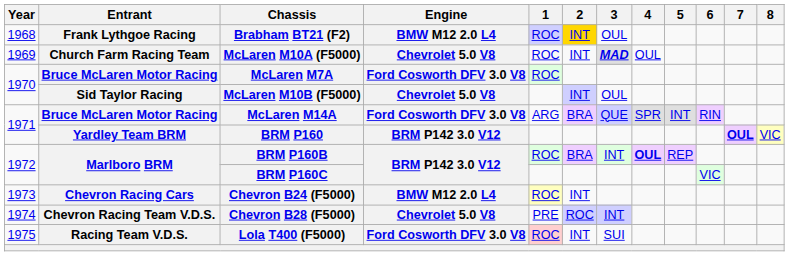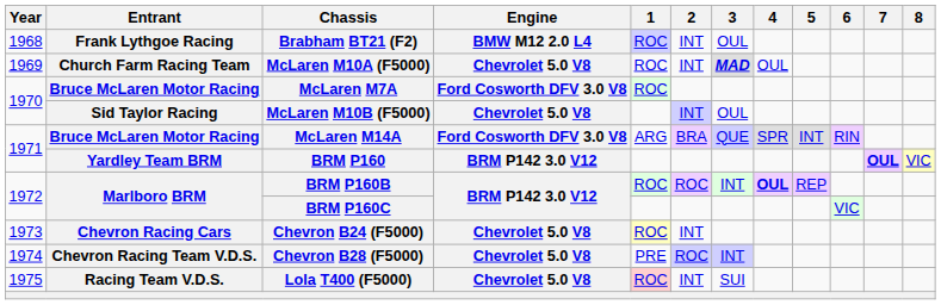Brabham BT21 (F2) | 2: gold background -> no background
BRM P160B | 2: BRA -> ROC
Chevron B24 (F5000) | Engine: BMW M12 2.0 L4 -> Chevrolet 5.0 V8
Lola T400 (F5000) | Engine: Ford Cosworth DFV 3.0 V8 -> Chevrolet 5.0 V8
